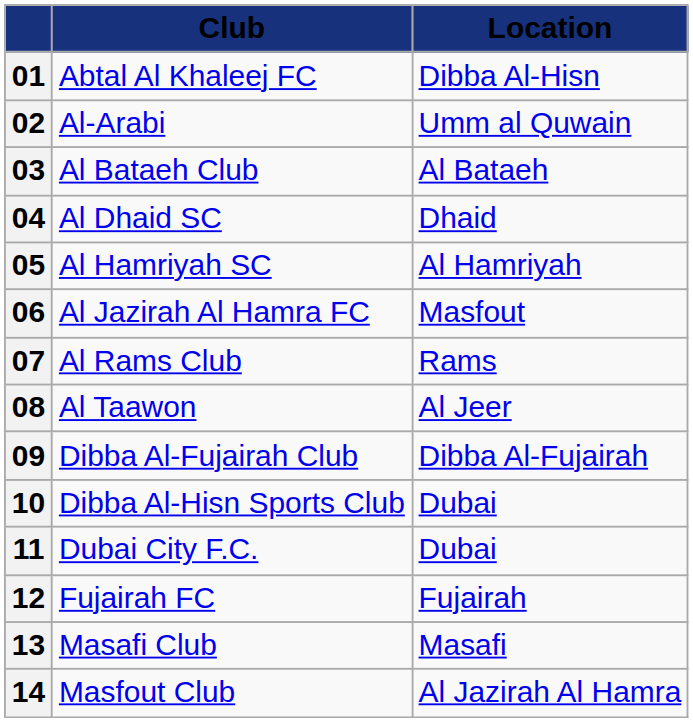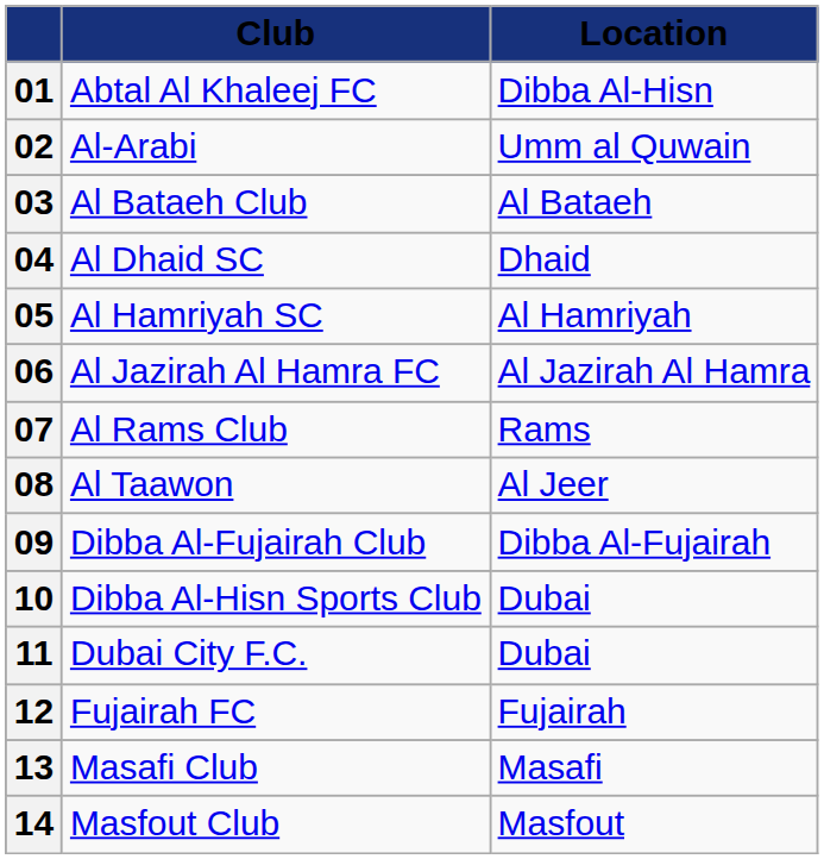06 | Location: Masfout -> Al Jazirah Al Hamra
14 | Location: Al Jazirah Al Hamra -> Masfout
